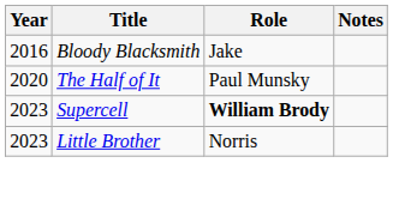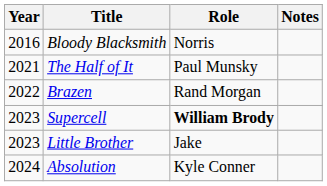Bloody Blacksmith | Role: Jake -> Norris
The Half of It | Year: 2020 -> 2021
+ row: 2022 | Brazen | Rand Morgan
Little Brother | Role: Norris -> Jake
+ row: 2024 | Absolution | Kyle Conner
